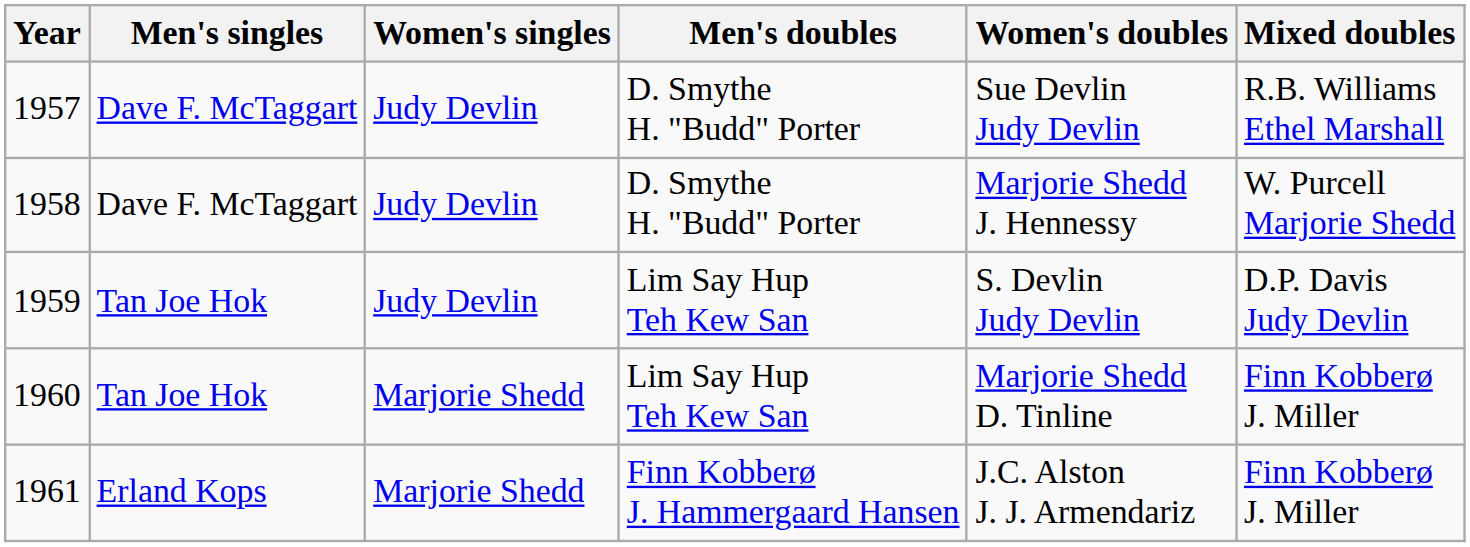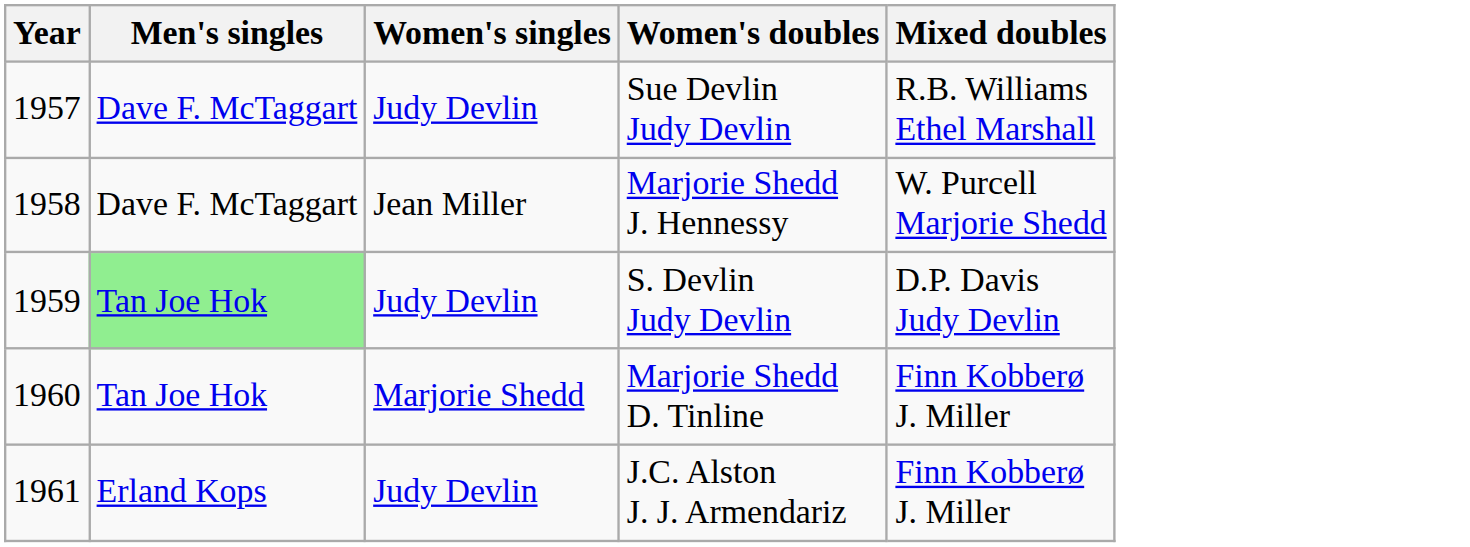- column: Men's doubles | D. Smythe H. "Budd" Porter | D. Smythe H. "Budd" Porter | Lim Say Hup Teh Kew San | Lim Say Hup Teh Kew San | Finn Kobberø J. Hammergaard Hansen
1958 | Women's singles: Judy Devlin -> Jean Miller
1959 | Men's singles: no background -> lightgreen background
1961 | Women's singles: Marjorie Shedd -> Judy Devlin
